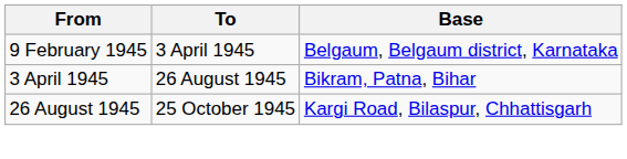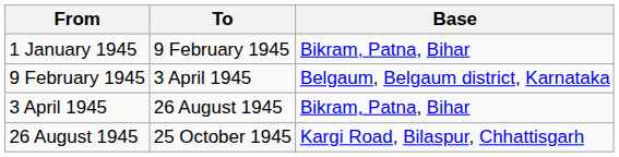+ row: 1 January 1945 | 9 February 1945 | Bikram, Patna, Bihar
